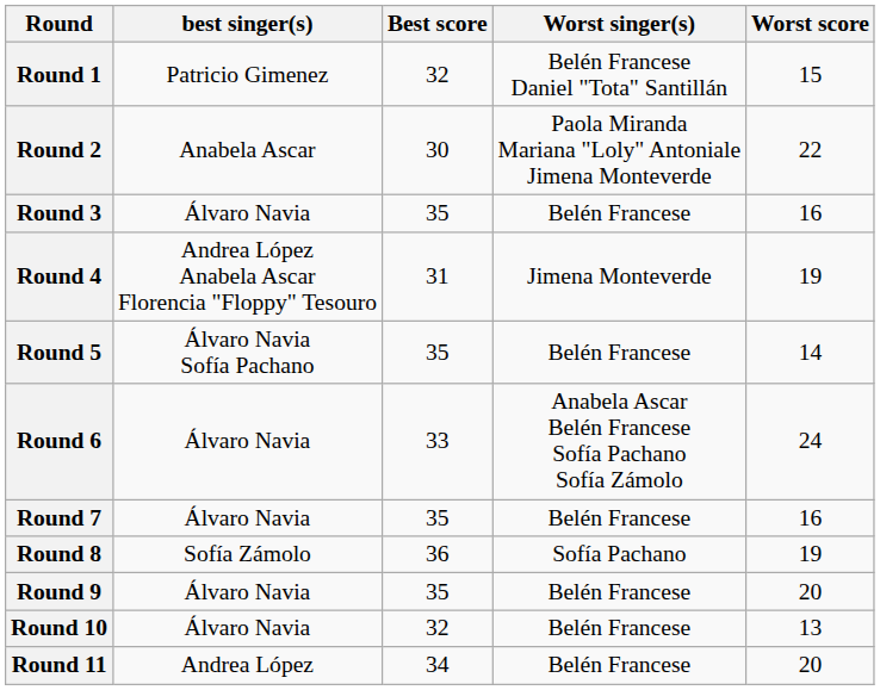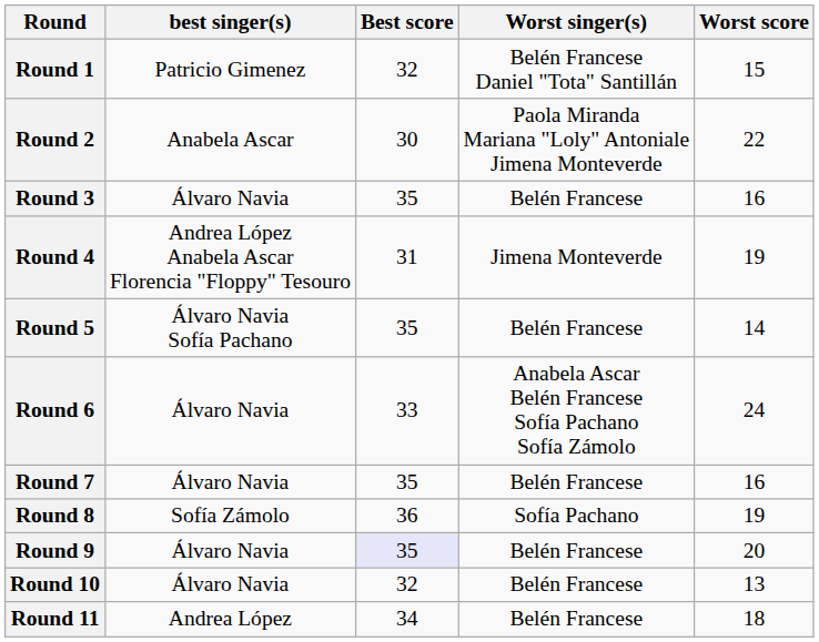Round 9 | Best score: no background -> lavender background
Round 11 | Worst score: 20 -> 18
